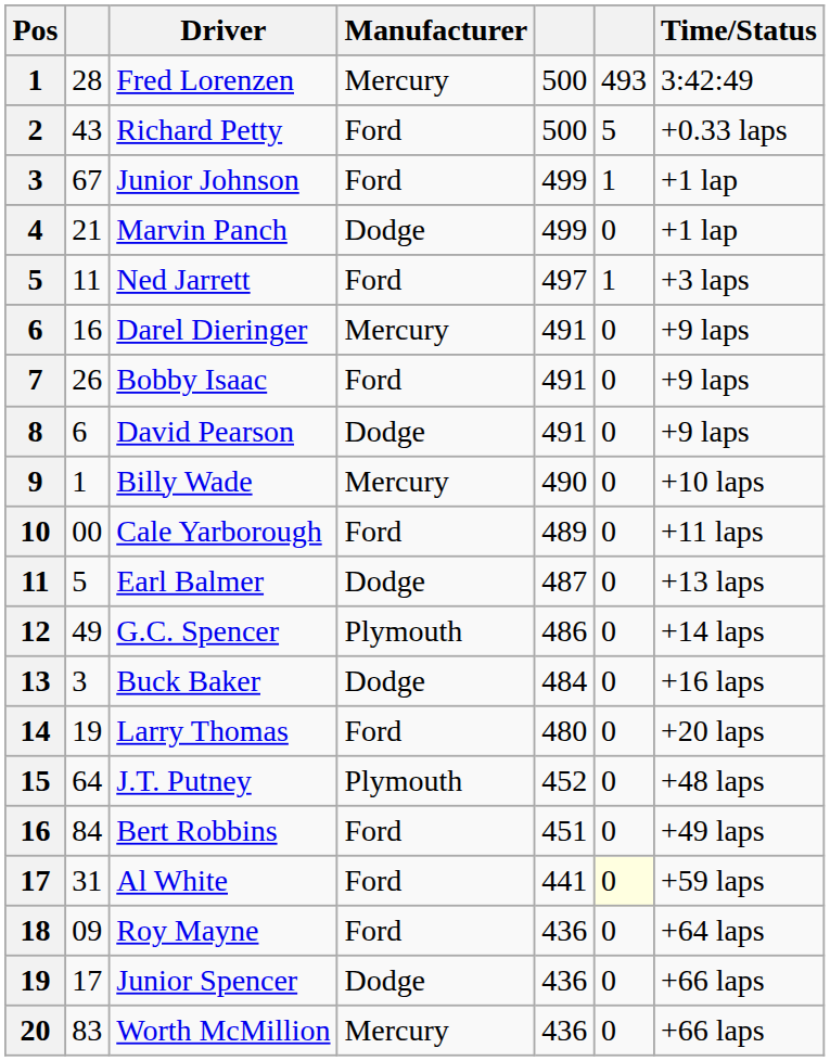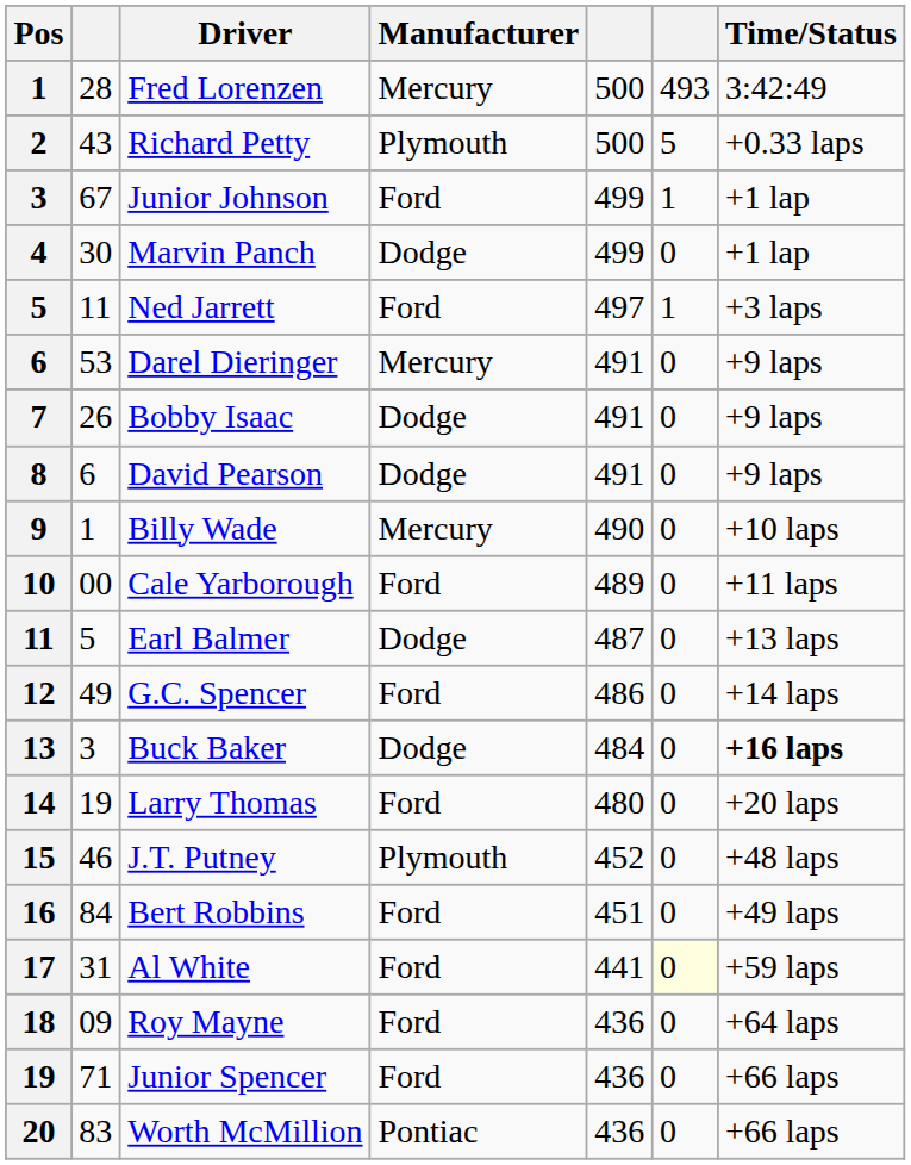Richard Petty | Manufacturer: Ford -> Plymouth
Marvin Panch | column 2: 21 -> 30
Darel Dieringer | column 2: 16 -> 53
Bobby Isaac | Manufacturer: Ford -> Dodge
G.C. Spencer | Manufacturer: Plymouth -> Ford
Buck Baker | Time/Status: normal -> bold
J.T. Putney | column 2: 64 -> 46
Junior Spencer | column 2: 17 -> 71
Junior Spencer | Manufacturer: Dodge -> Ford
Worth McMillion | Manufacturer: Mercury -> Pontiac
